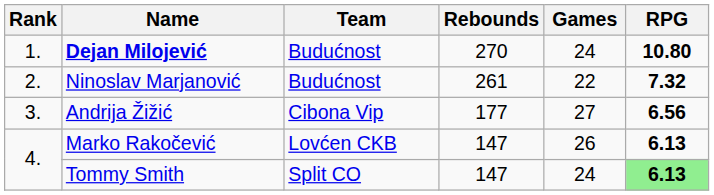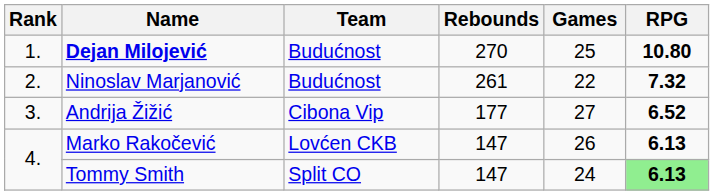Dejan Milojević | Games: 24 -> 25
Andrija Žižić | RPG: 6.56 -> 6.52
